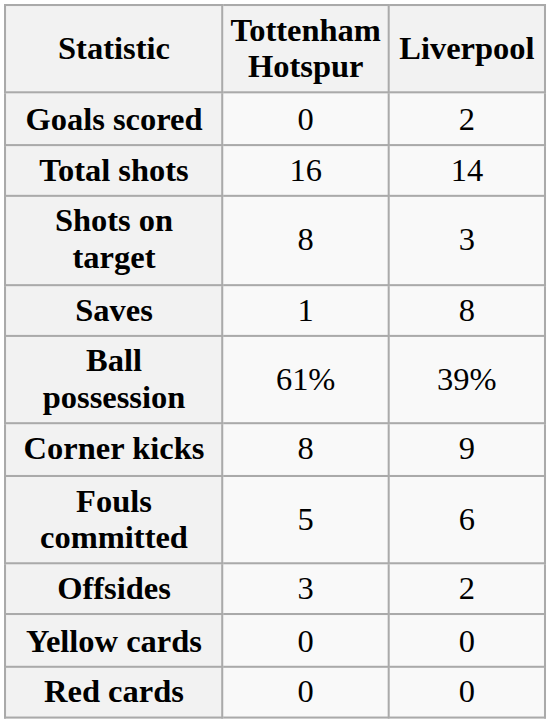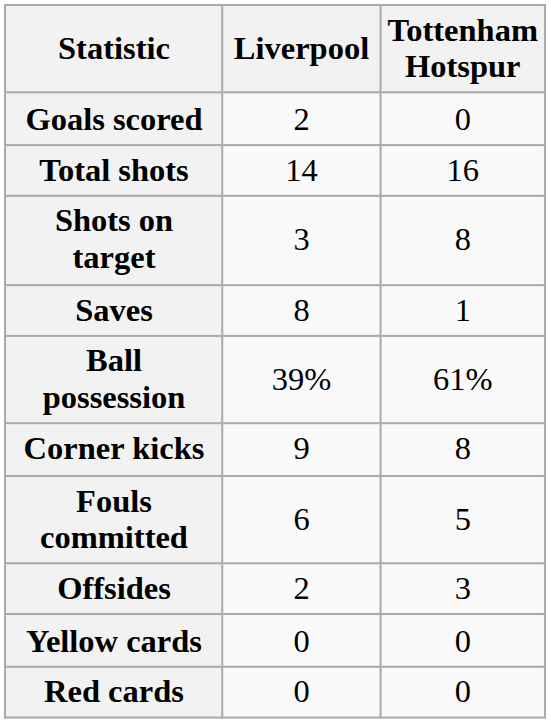columns swapped: Tottenham Hotspur <-> Liverpool
